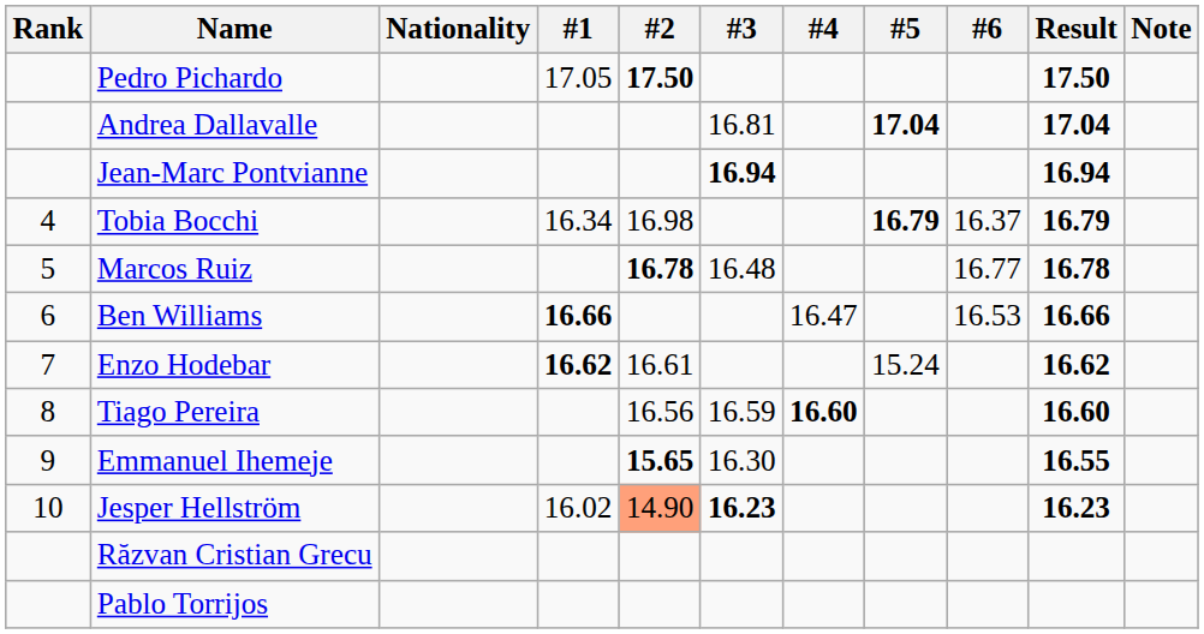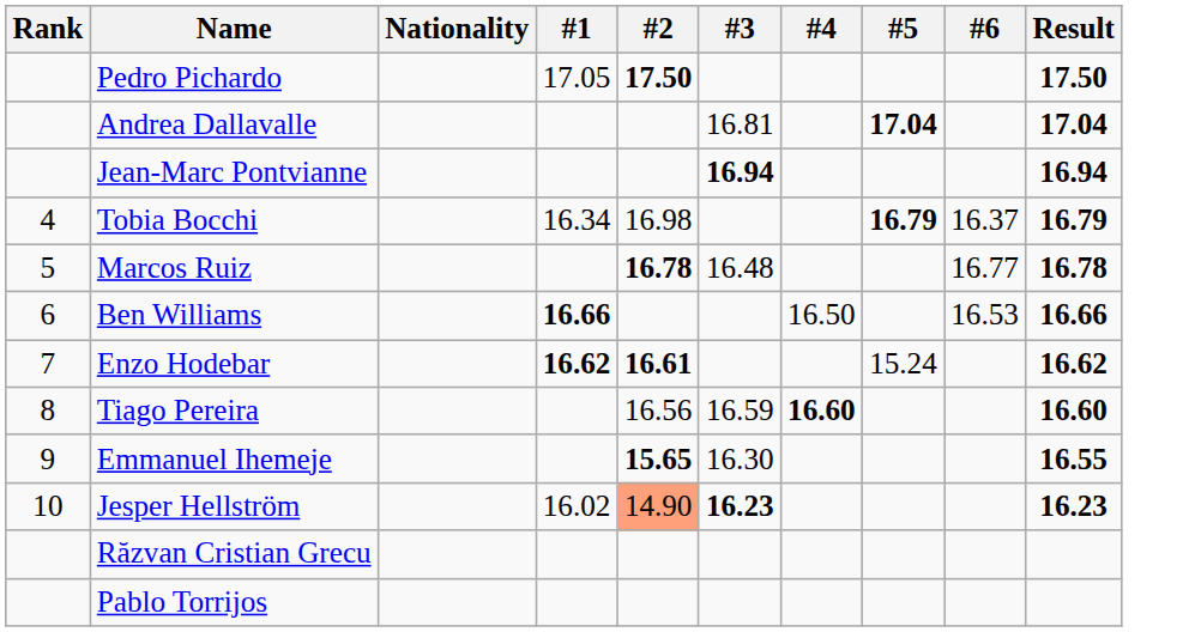- column: Note
Ben Williams | #4: 16.47 -> 16.50
Enzo Hodebar | #2: normal -> bold
